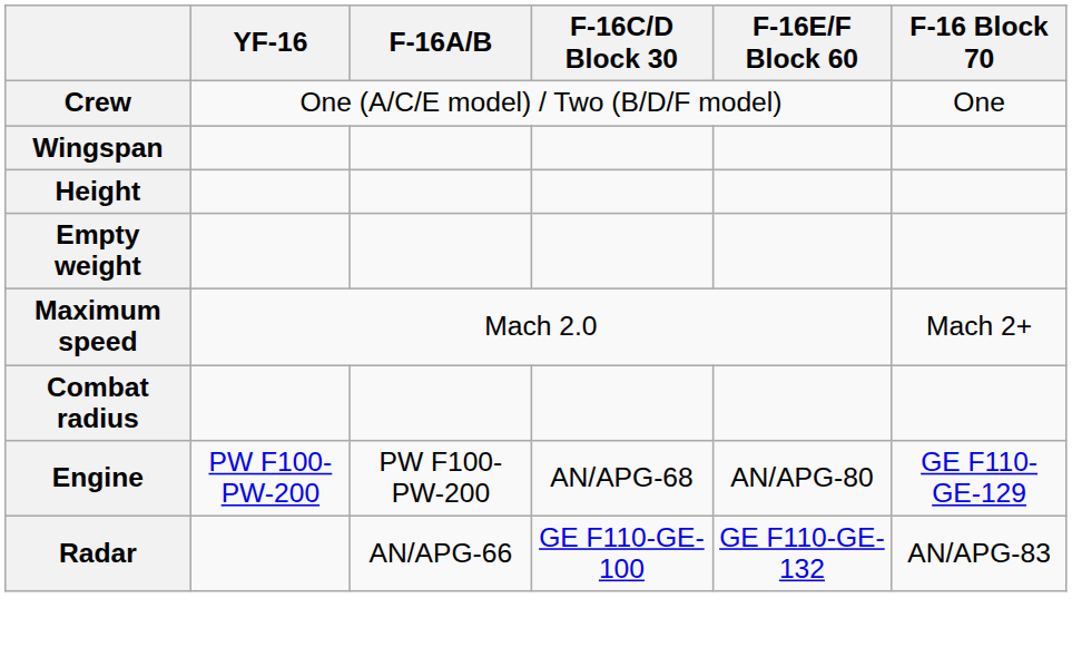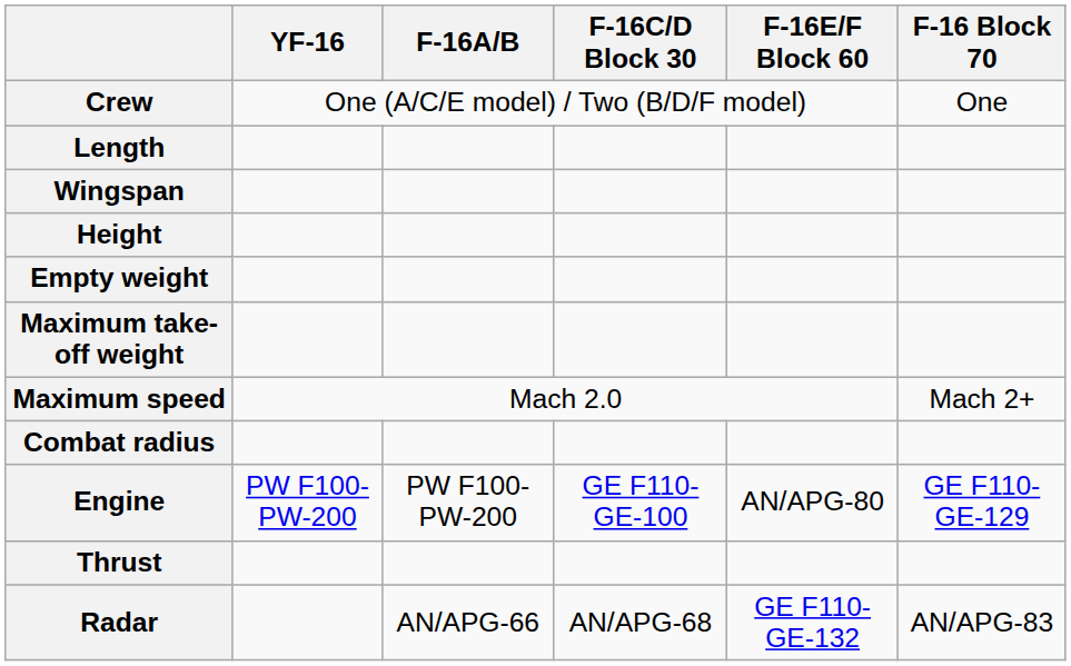+ row: Length
+ row: Maximum take-off weight
Engine | F-16C/D Block 30: AN/APG-68 -> GE F110-GE-100
+ row: Thrust
Radar | F-16C/D Block 30: GE F110-GE-100 -> AN/APG-68
